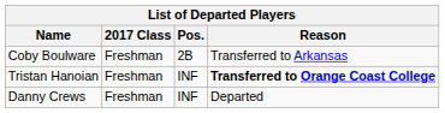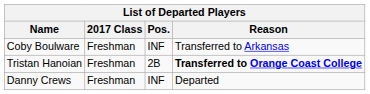Coby Boulware | Pos.: 2B -> INF
Tristan Hanoian | Pos.: INF -> 2B
